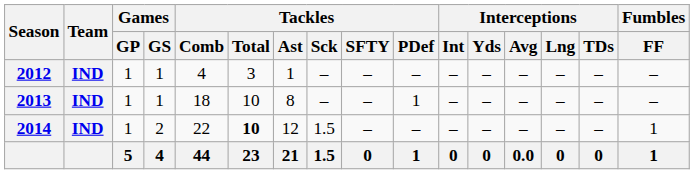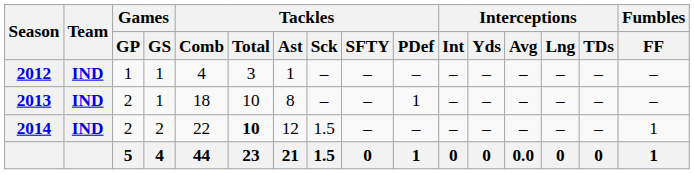2013 | Games / GP: 1 -> 2
2014 | Games / GP: 1 -> 2
